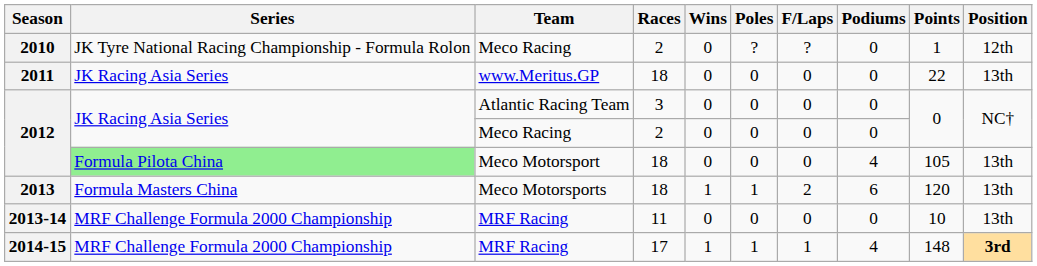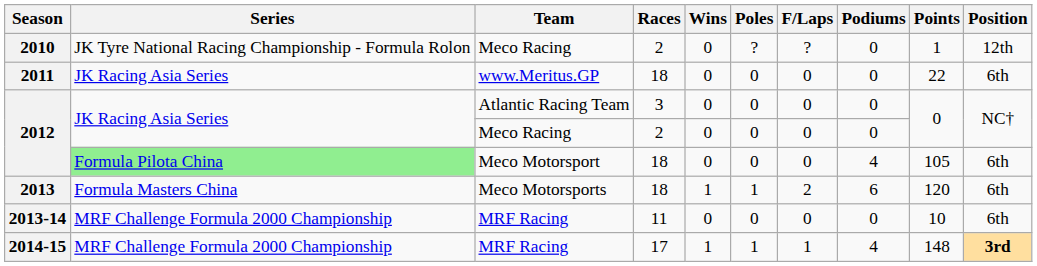2011 | Position: 13th -> 6th
2012 / Meco Motorsport | Position: 13th -> 6th
2013 | Position: 13th -> 6th
2013-14 | Position: 13th -> 6th
